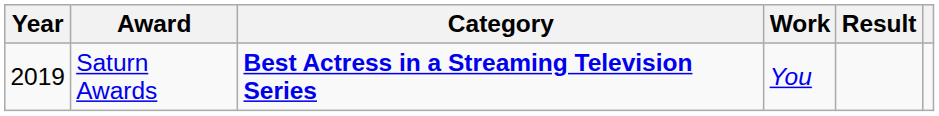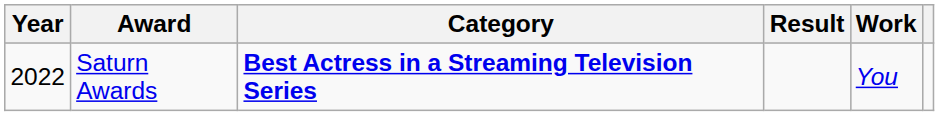columns swapped: Work <-> Result
Saturn Awards | Year: 2019 -> 2022
